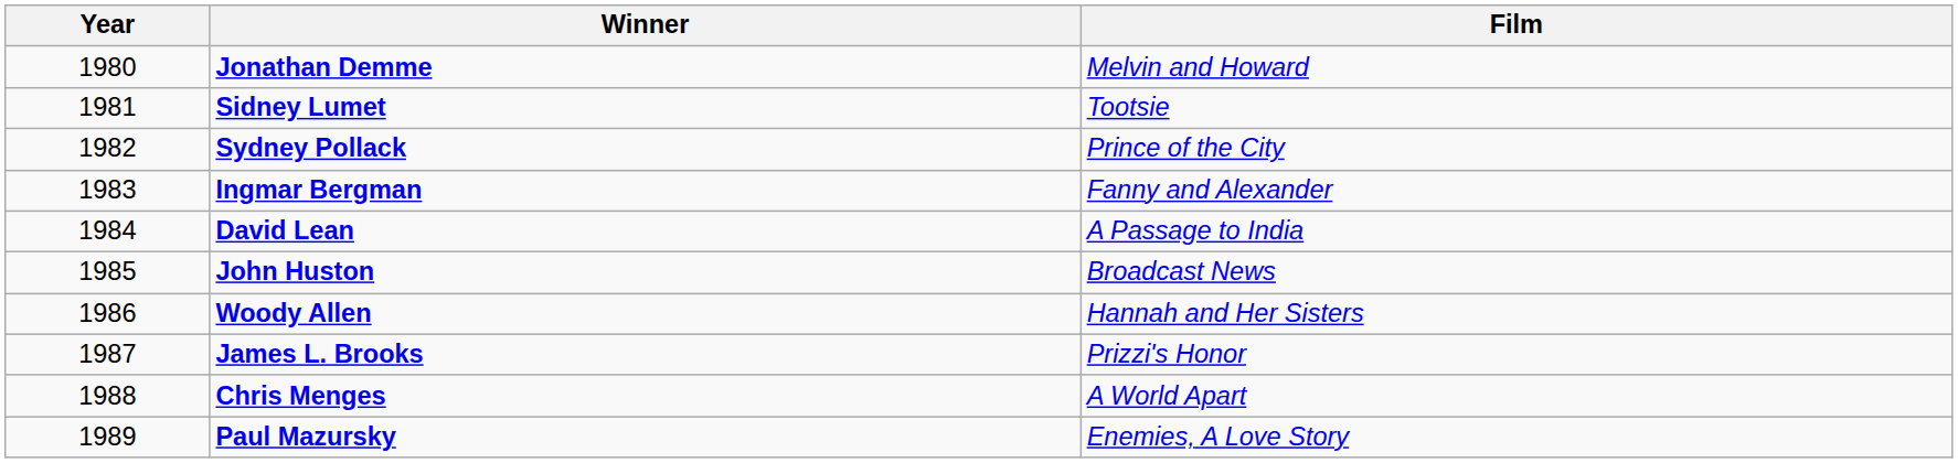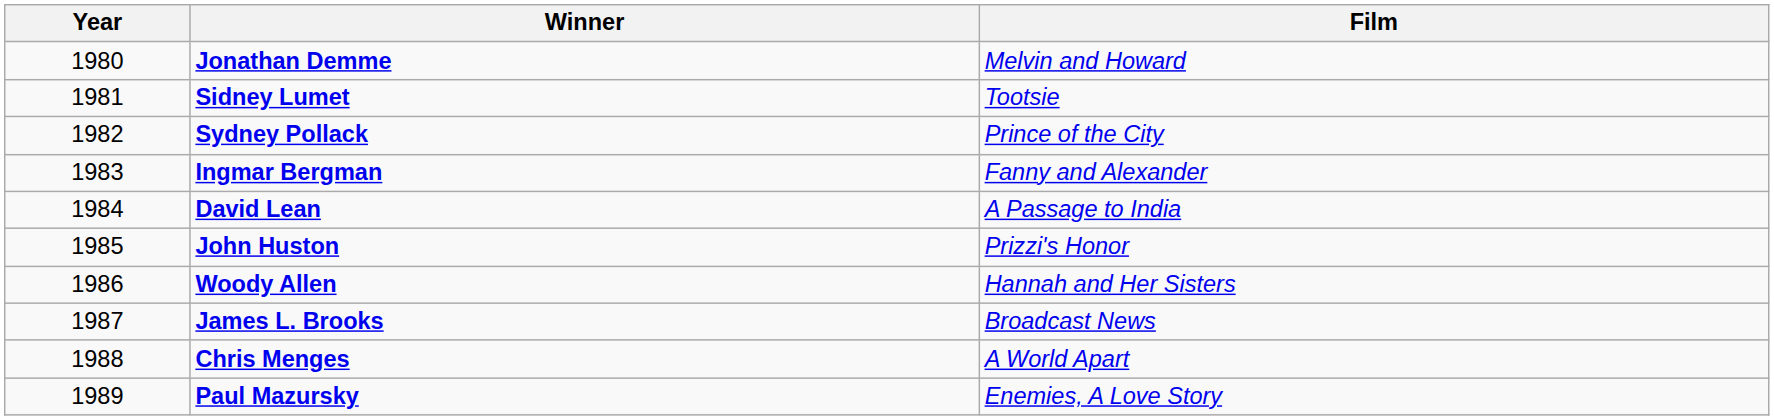John Huston | Film: Broadcast News -> Prizzi's Honor
James L. Brooks | Film: Prizzi's Honor -> Broadcast News
